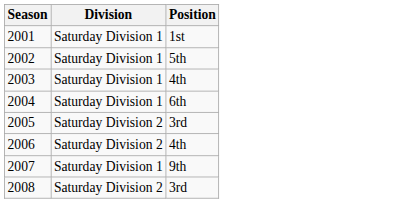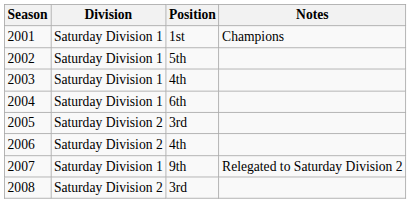+ column: Notes | Champions | Relegated to Saturday Division 2
